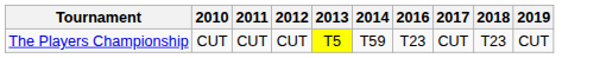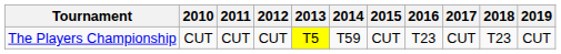+ column: 2015 | CUT
